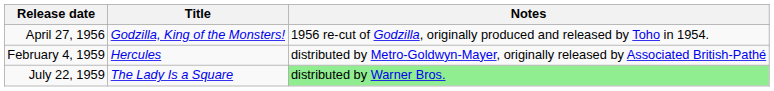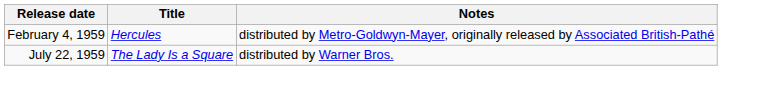- row: April 27, 1956 | Godzilla, King of the Monsters! | 1956 re-cut of Godzilla, originally produced and released by Toho in 1954.
July 22, 1959 | Notes: lightgreen background -> no background
